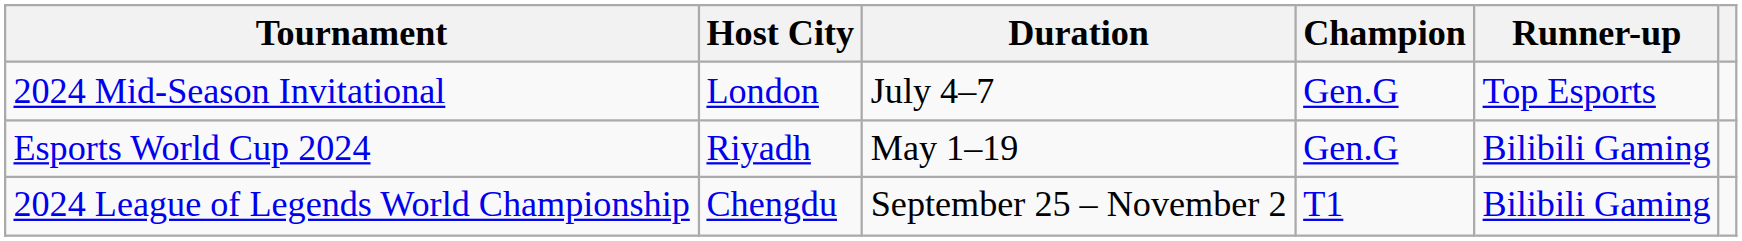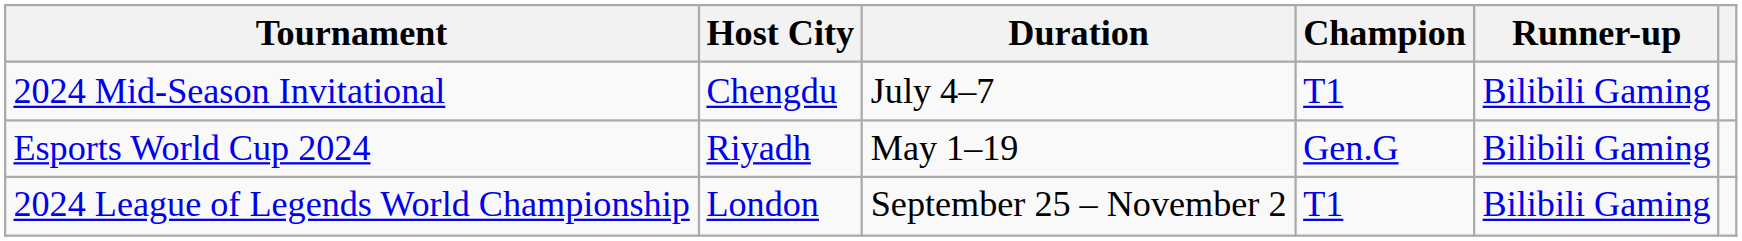2024 Mid-Season Invitational | Host City: London -> Chengdu
2024 Mid-Season Invitational | Champion: Gen.G -> T1
2024 Mid-Season Invitational | Runner-up: Top Esports -> Bilibili Gaming
2024 League of Legends World Championship | Host City: Chengdu -> London
